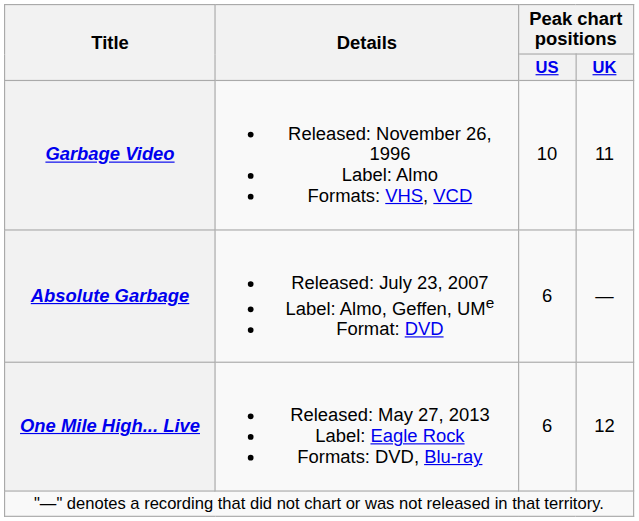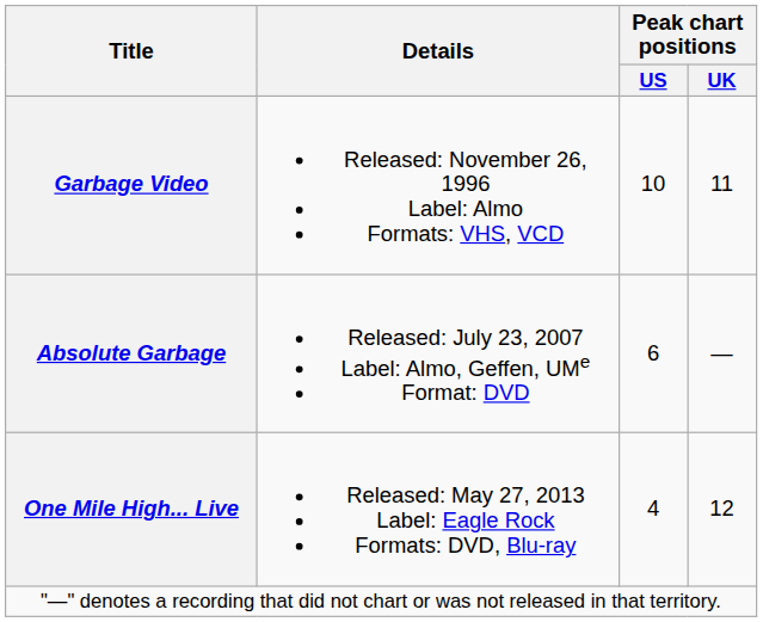One Mile High... Live | Peak chart positions / US: 6 -> 4
